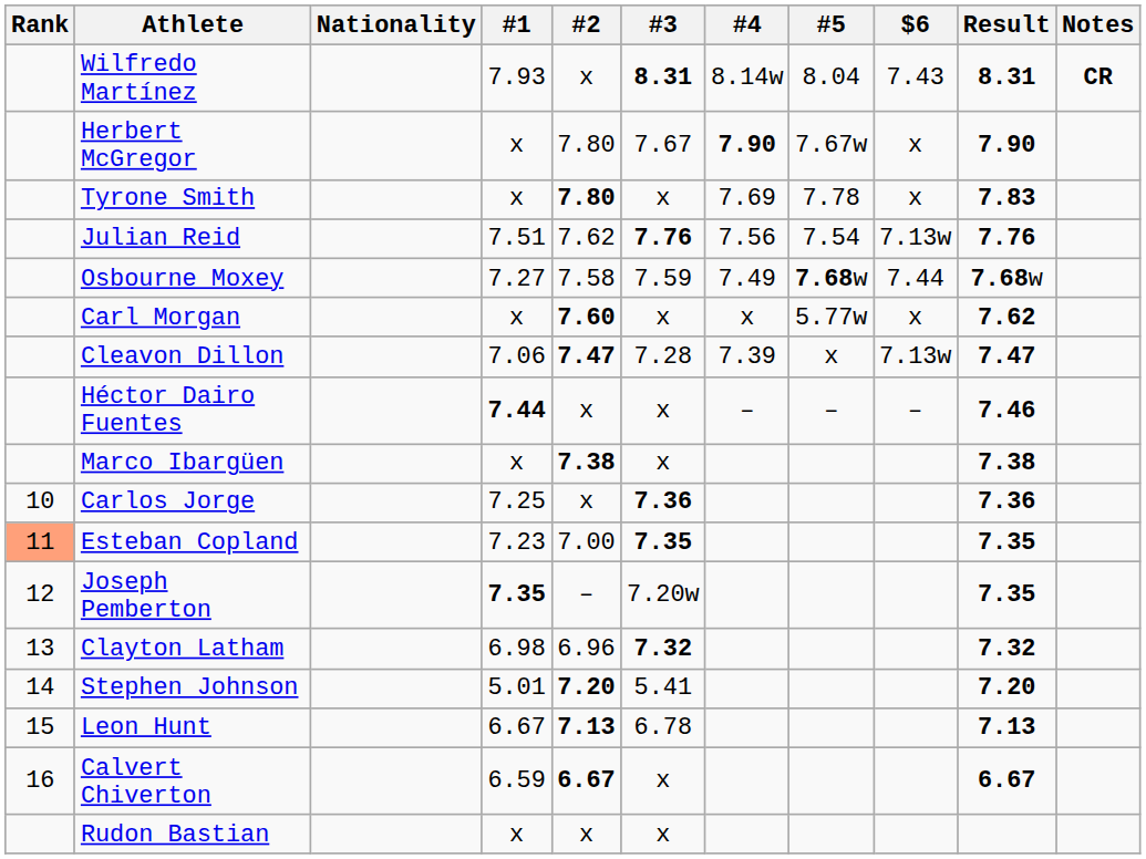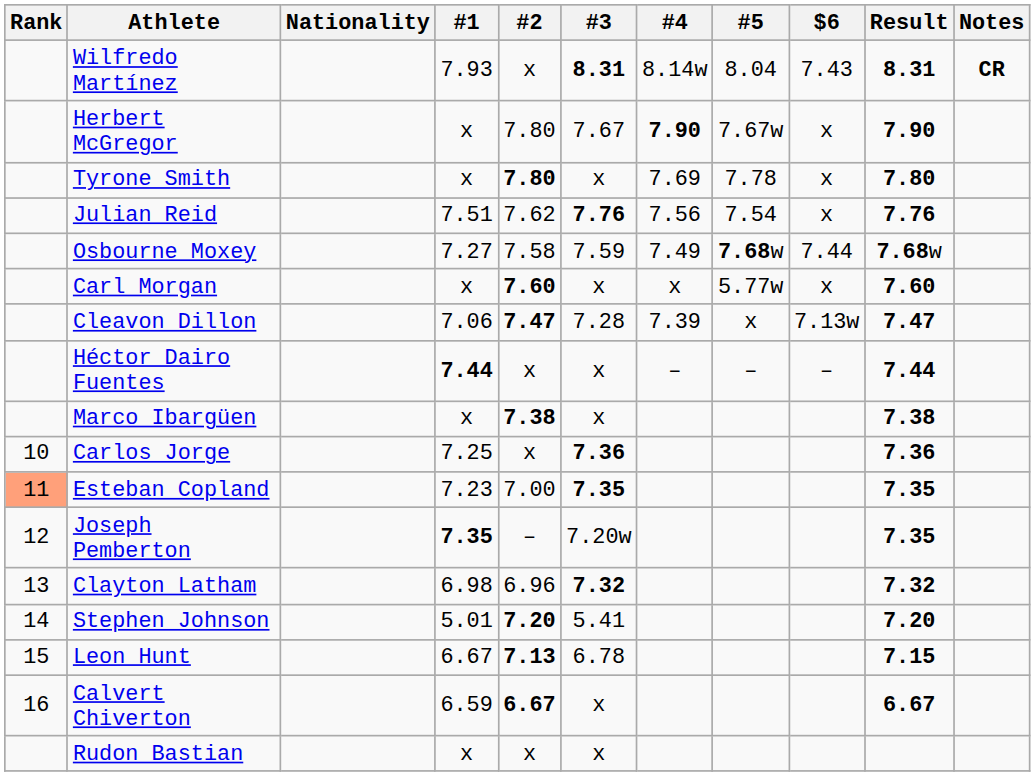Tyrone Smith | Result: 7.83 -> 7.80
Julian Reid | $6: 7.13w -> x
Carl Morgan | Result: 7.62 -> 7.60
Héctor Dairo Fuentes | Result: 7.46 -> 7.44
Leon Hunt | Result: 7.13 -> 7.15
